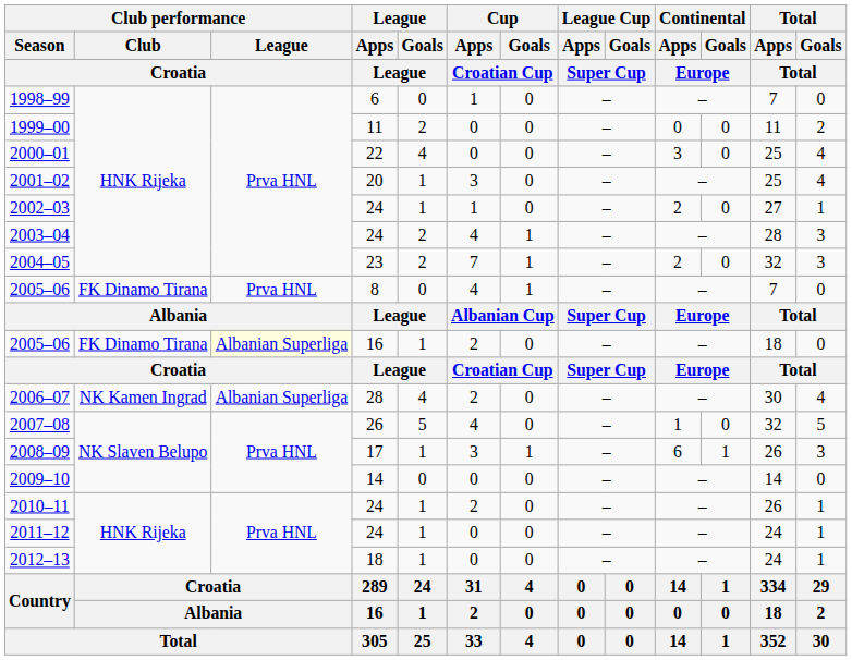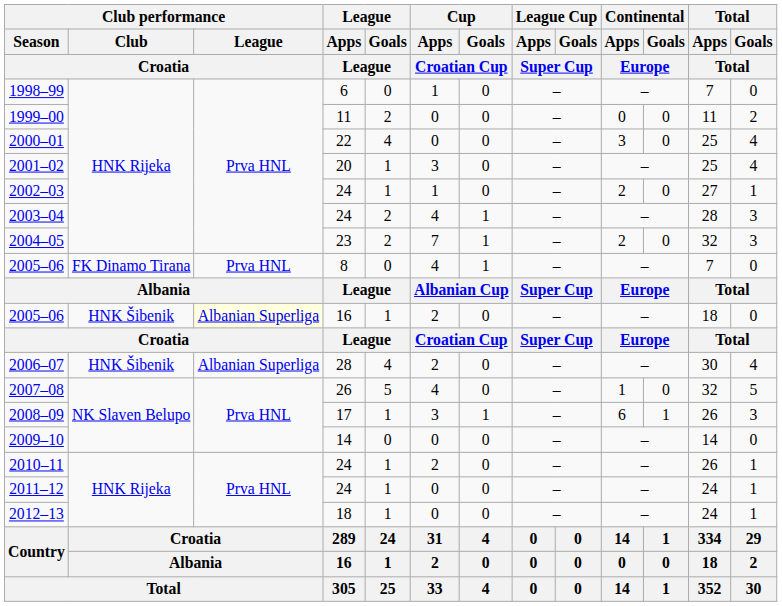2005–06 / 16 | Club performance / Club / Croatia: FK Dinamo Tirana -> HNK Šibenik
2006–07 | Club performance / Club / Croatia: NK Kamen Ingrad -> HNK Šibenik
